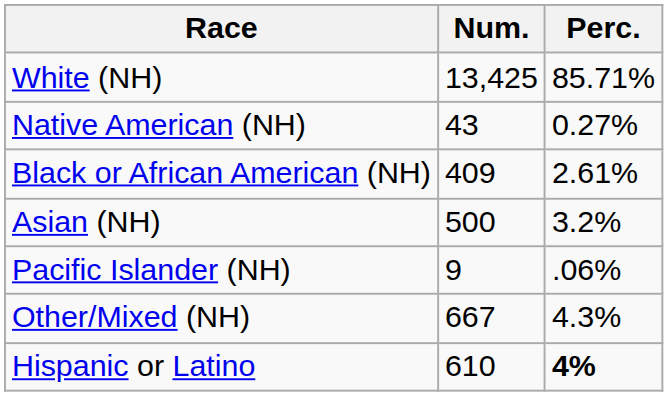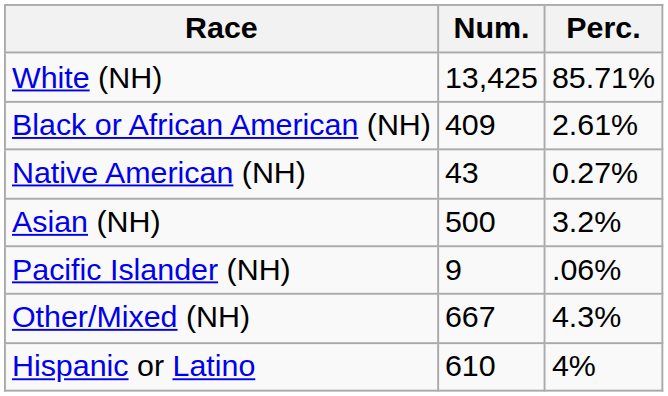rows swapped: Black or African American (NH) <-> Native American (NH)
Hispanic or Latino | Perc.: bold -> normal
